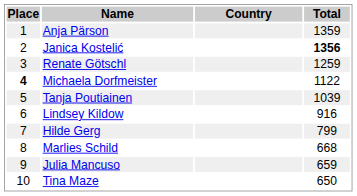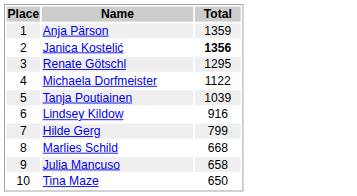- column: Country
Renate Götschl | Total: 1259 -> 1295
Michaela Dorfmeister | Place: bold -> normal
Julia Mancuso | Total: 659 -> 658
